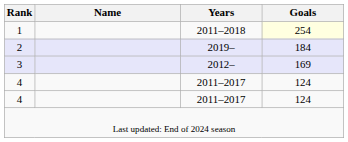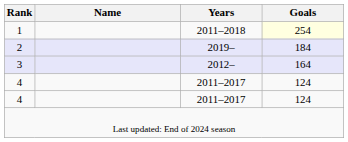3 | Goals: 169 -> 164
